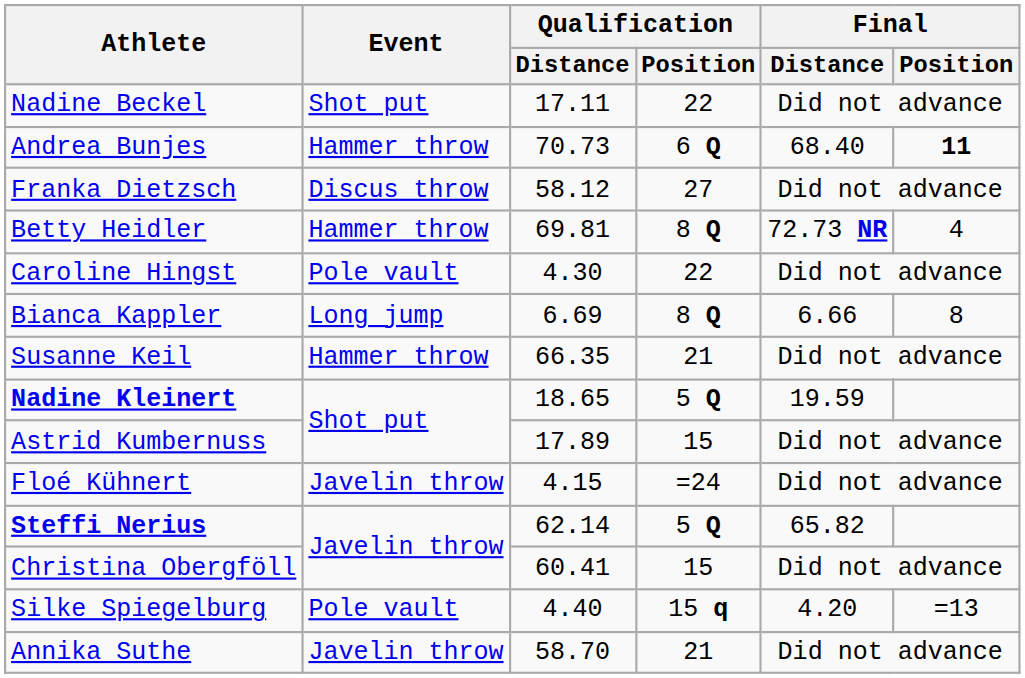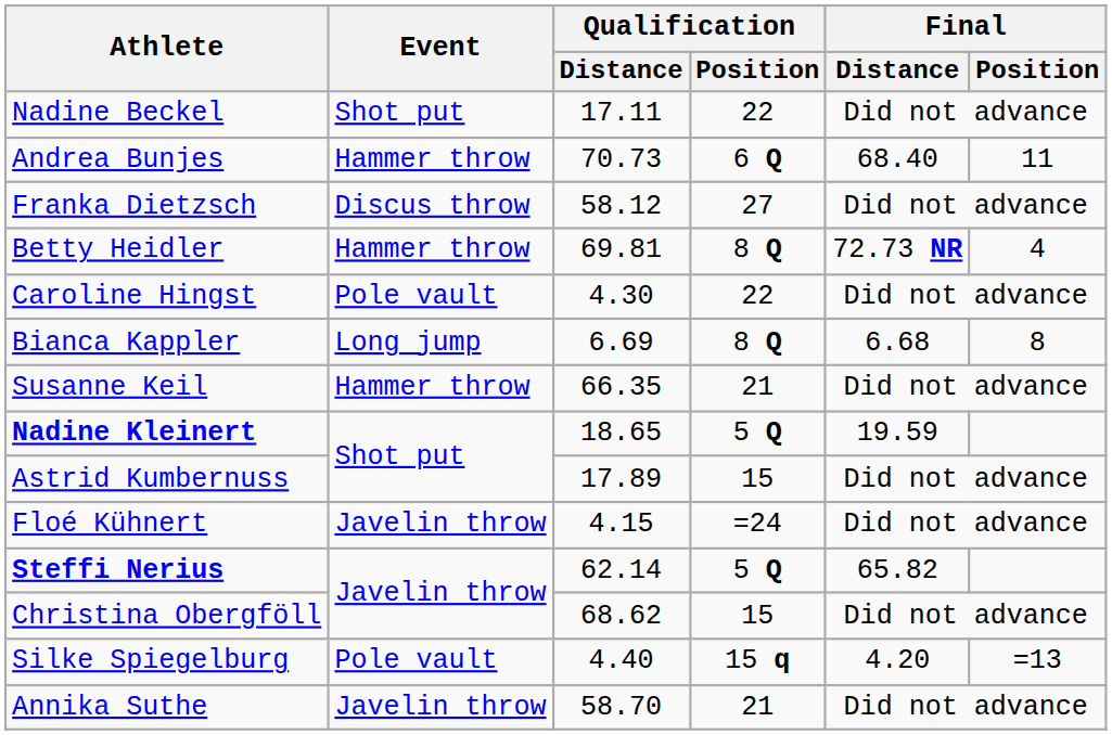Andrea Bunjes | Final / Position: bold -> normal
Bianca Kappler | Final / Distance: 6.66 -> 6.68
Christina Obergföll | Qualification / Distance: 60.41 -> 68.62
